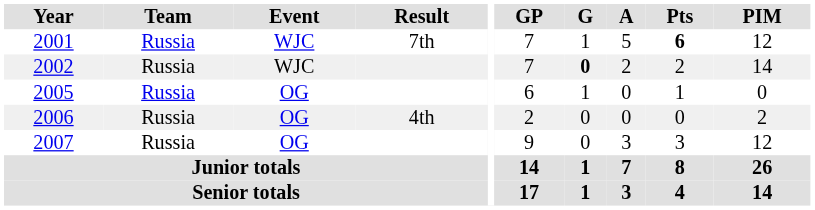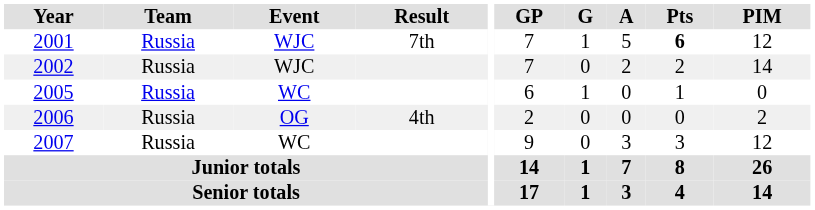2002 | G: bold -> normal
2005 | Event: OG -> WC
2007 | Event: OG -> WC
